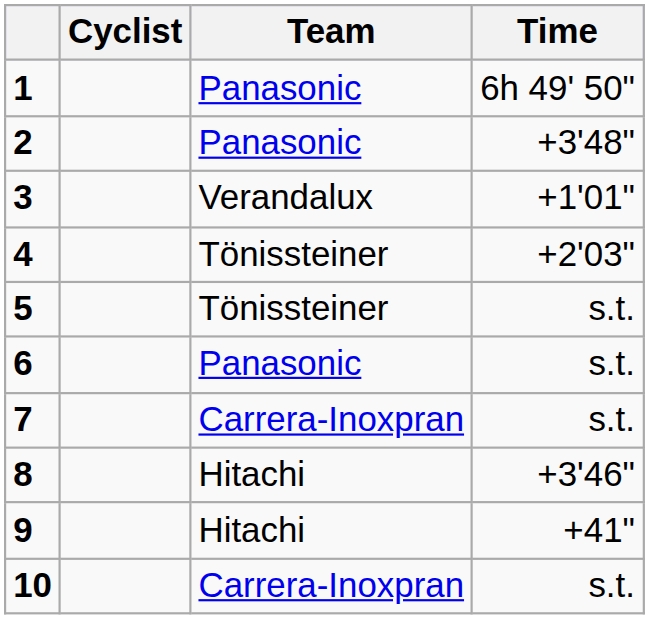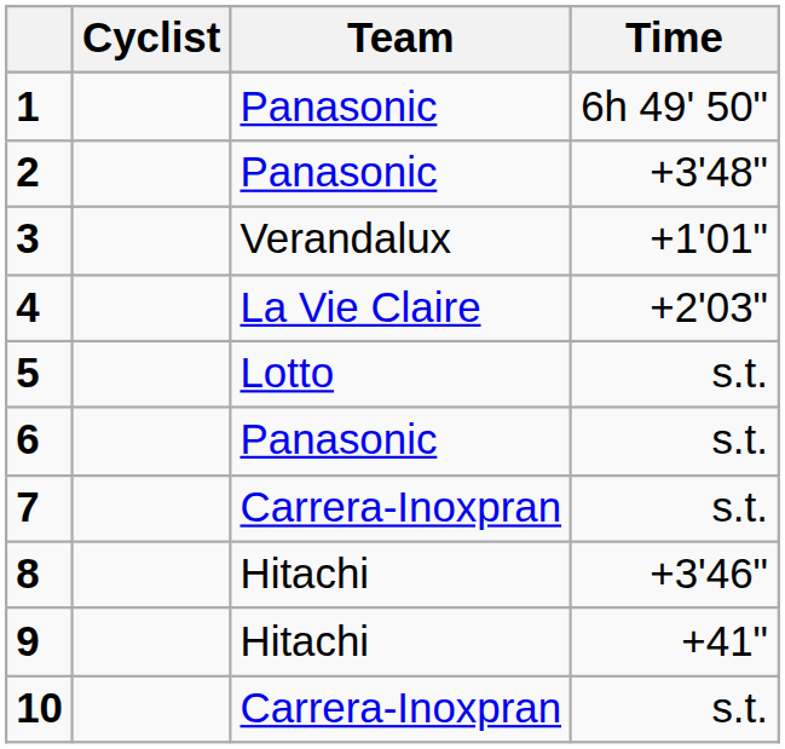4 | Team: Tönissteiner -> La Vie Claire
5 | Team: Tönissteiner -> Lotto
